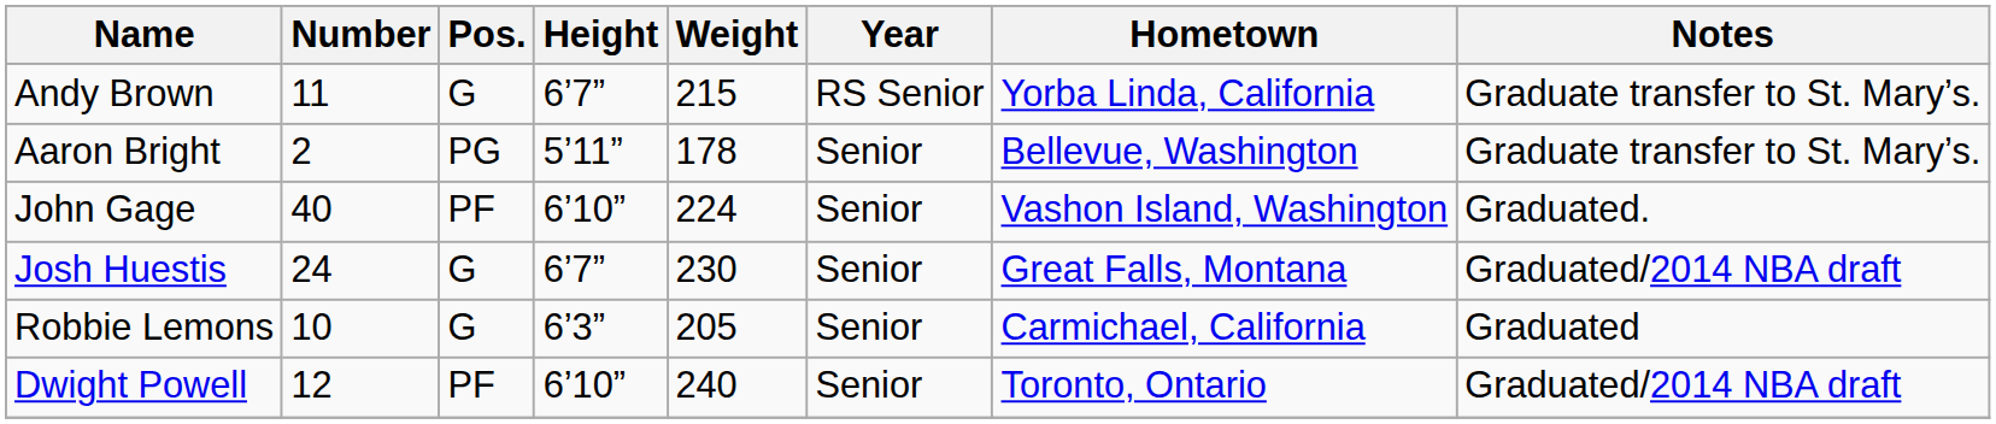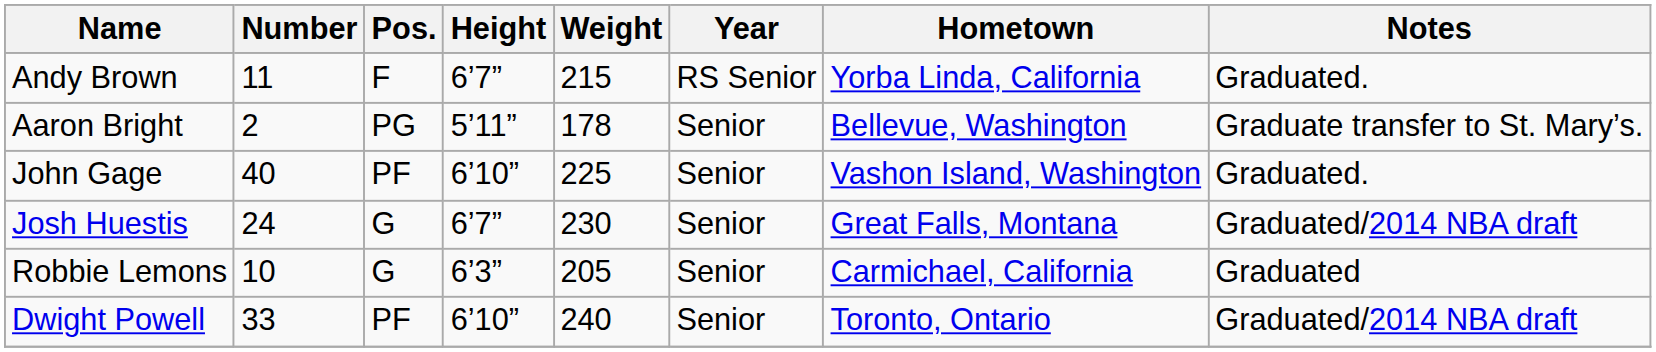Andy Brown | Pos.: G -> F
Andy Brown | Notes: Graduate transfer to St. Mary’s. -> Graduated.
John Gage | Weight: 224 -> 225
Dwight Powell | Number: 12 -> 33
